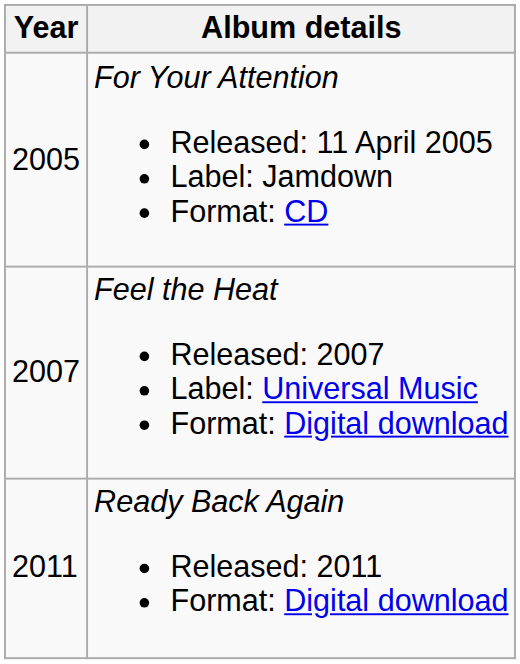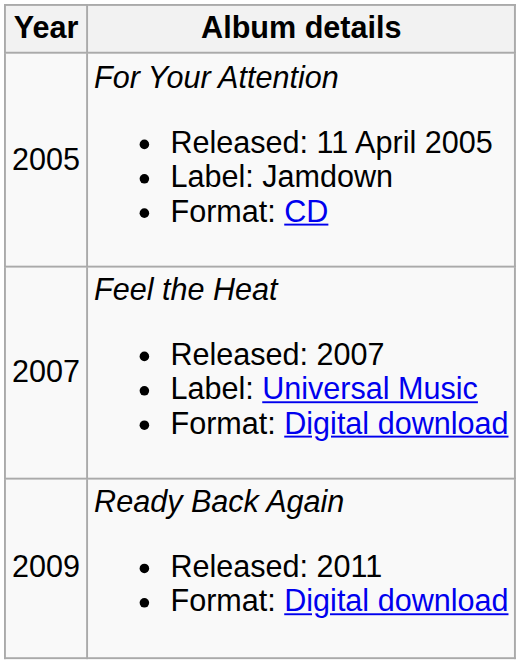Ready Back Again Released: 2011 Format: Digital download | Year: 2011 -> 2009
